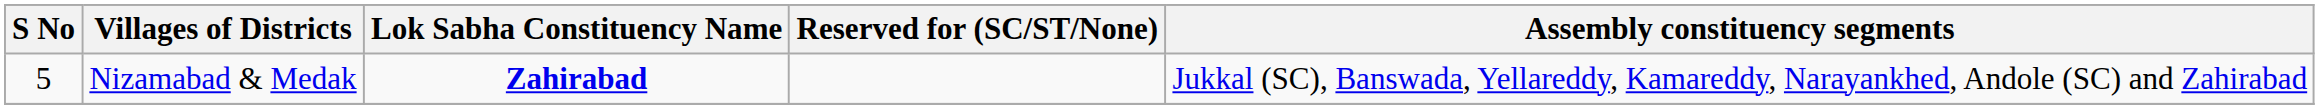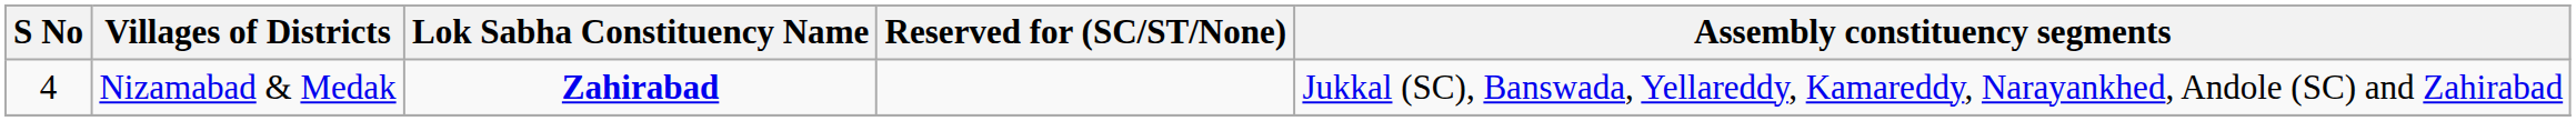Nizamabad & Medak | S No: 5 -> 4
